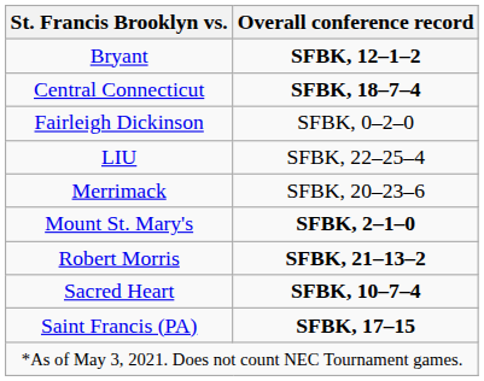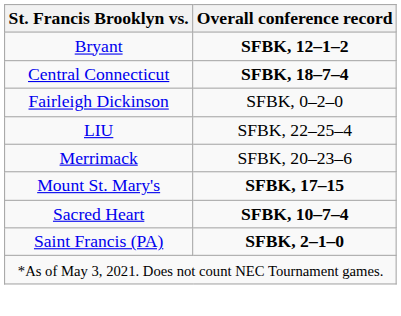Mount St. Mary's | Overall conference record: SFBK, 2–1–0 -> SFBK, 17–15
- row: Robert Morris | SFBK, 21–13–2
Saint Francis (PA) | Overall conference record: SFBK, 17–15 -> SFBK, 2–1–0
